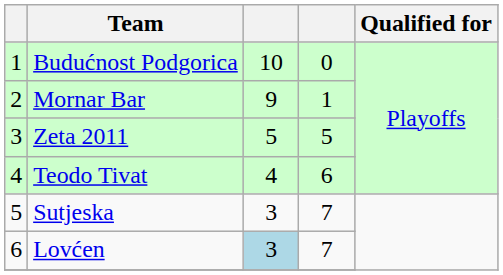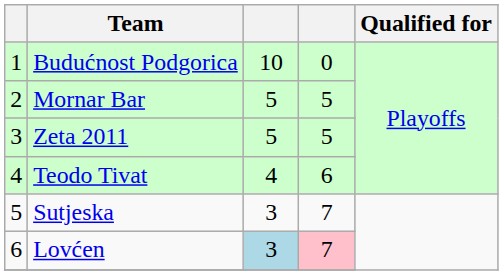Mornar Bar | column 3: 9 -> 5
Mornar Bar | column 4: 1 -> 5
Lovćen | column 4: no background -> pink background
